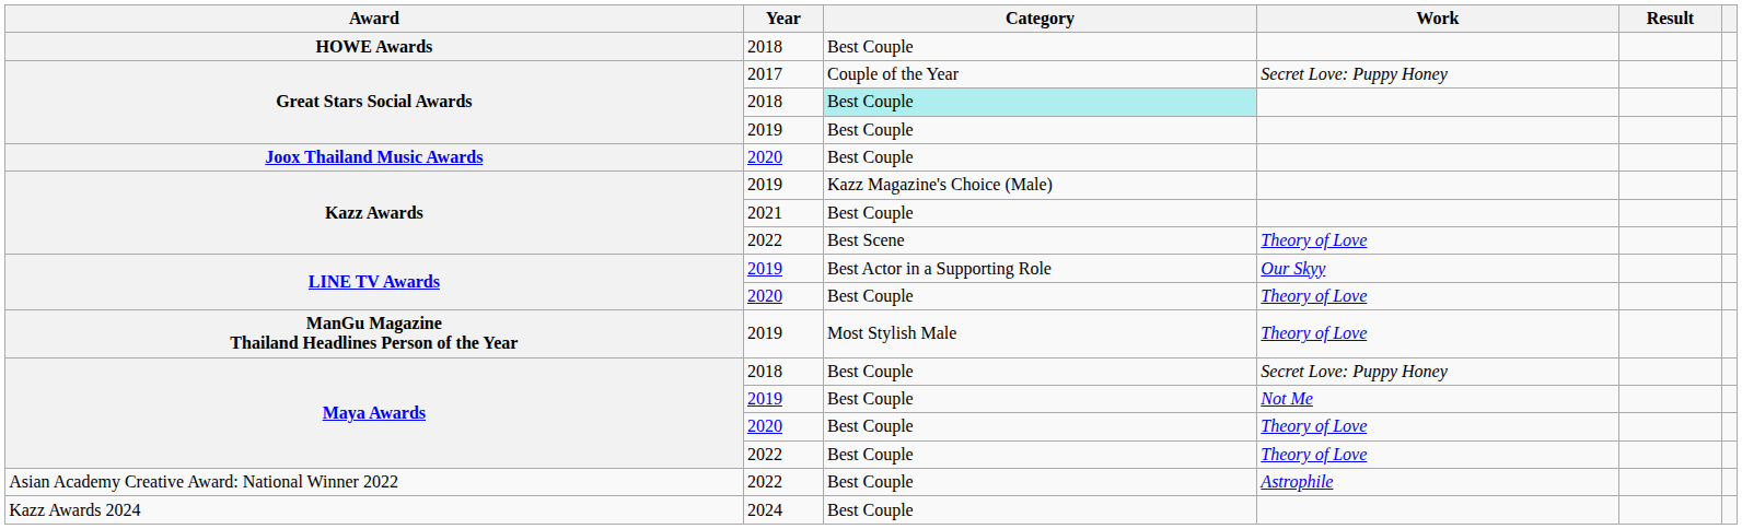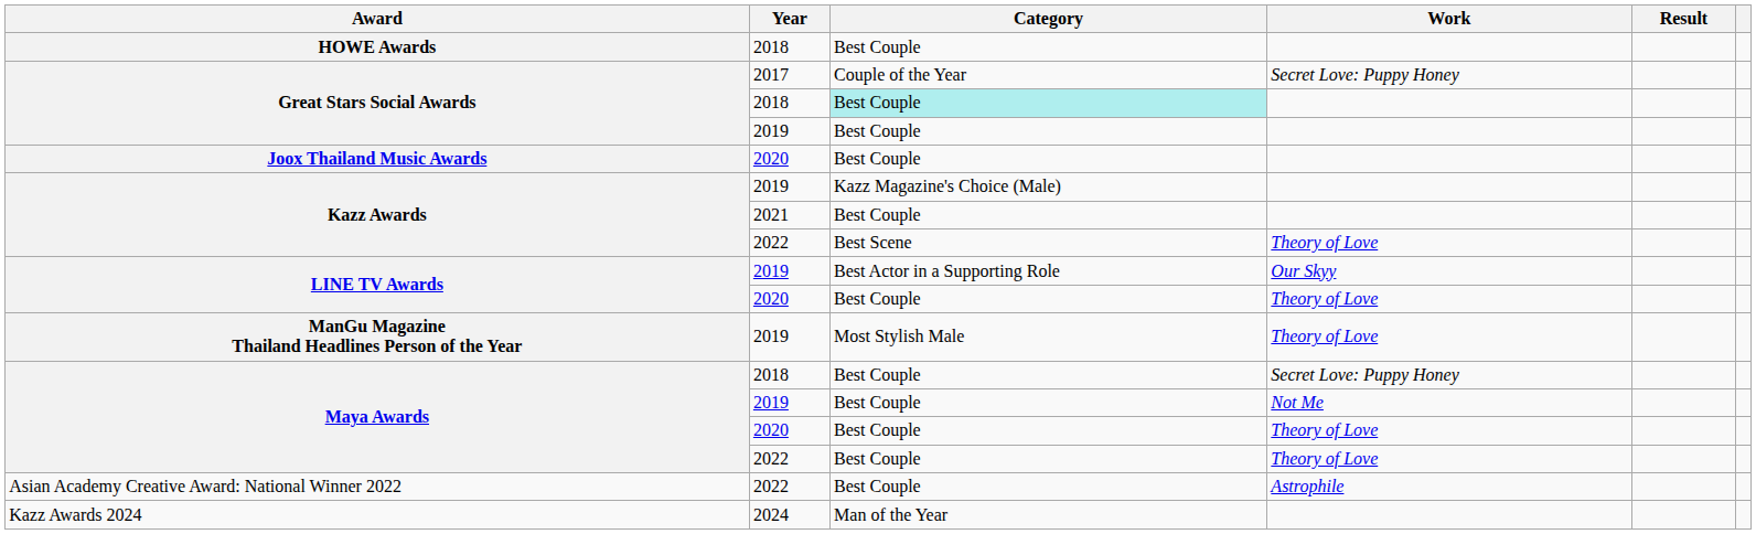Kazz Awards 2024 | Category: Best Couple -> Man of the Year
